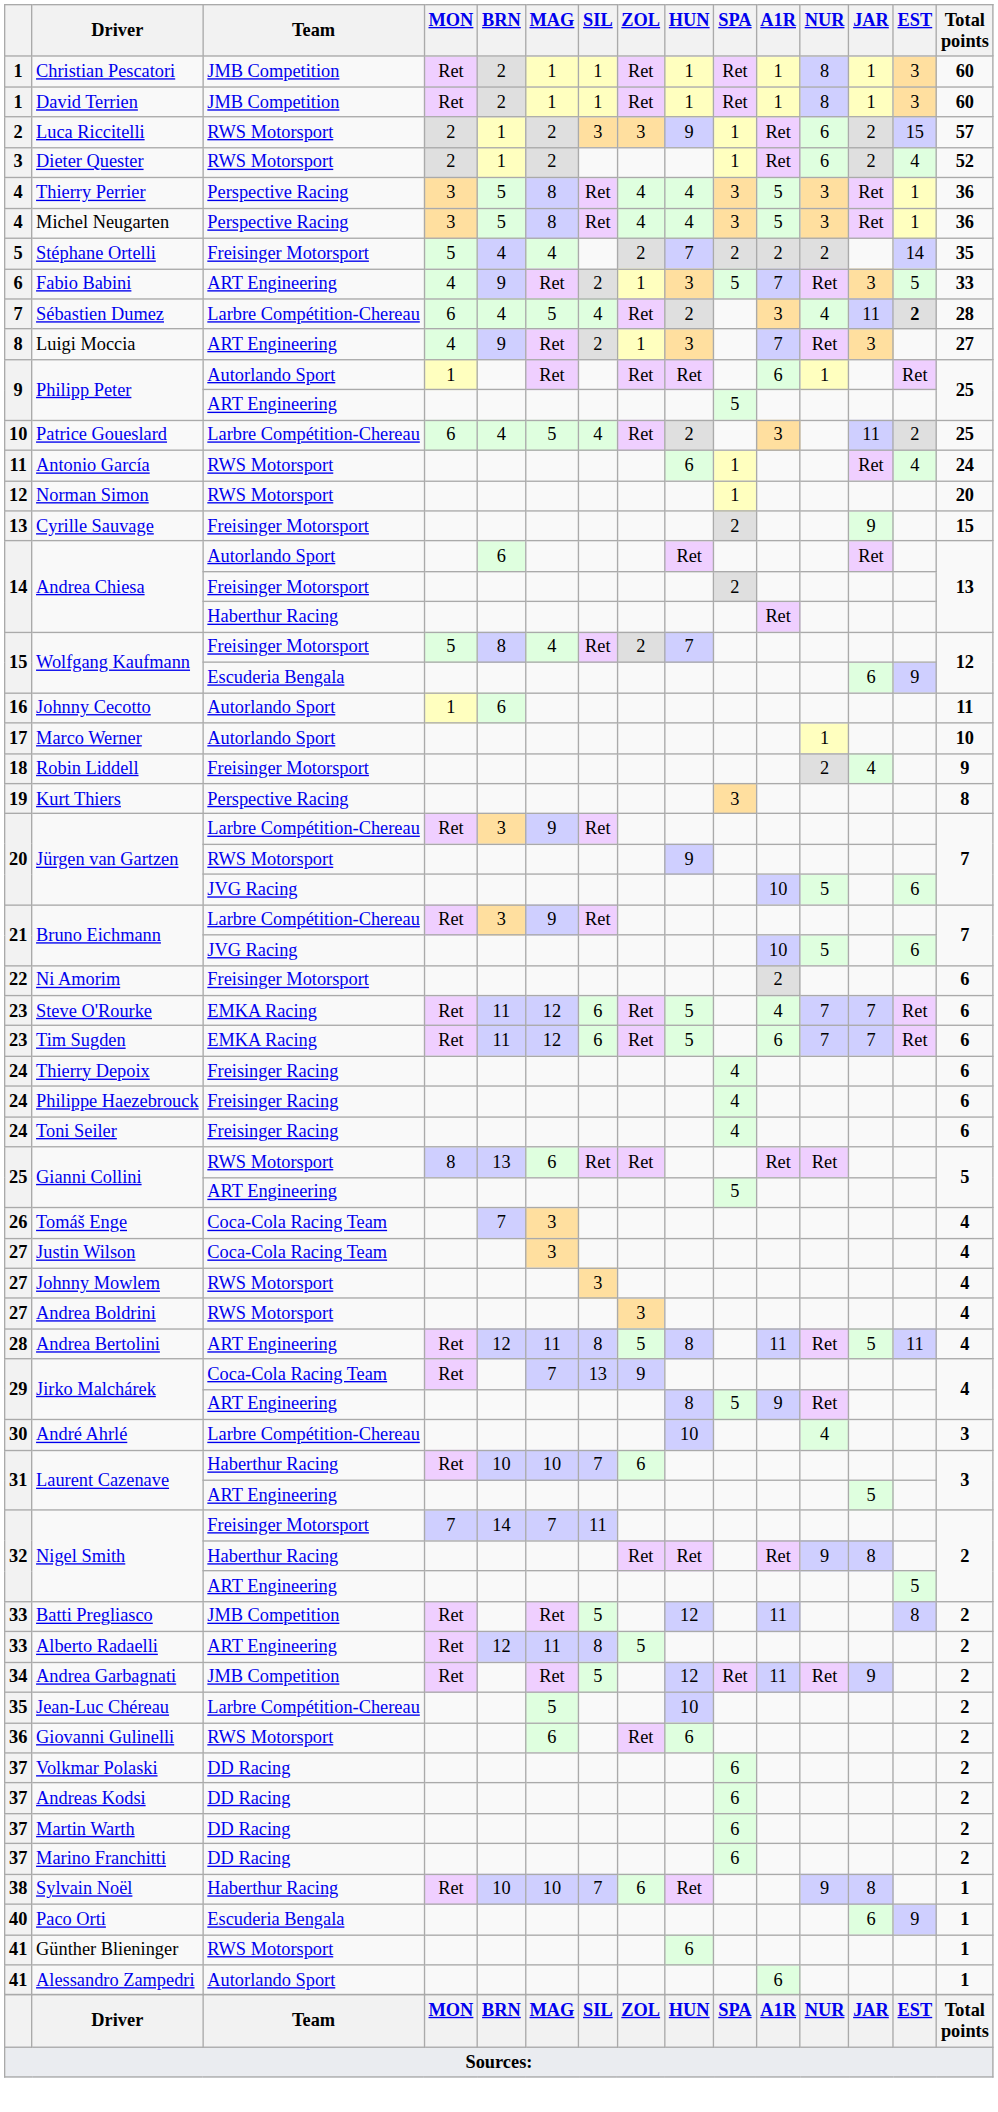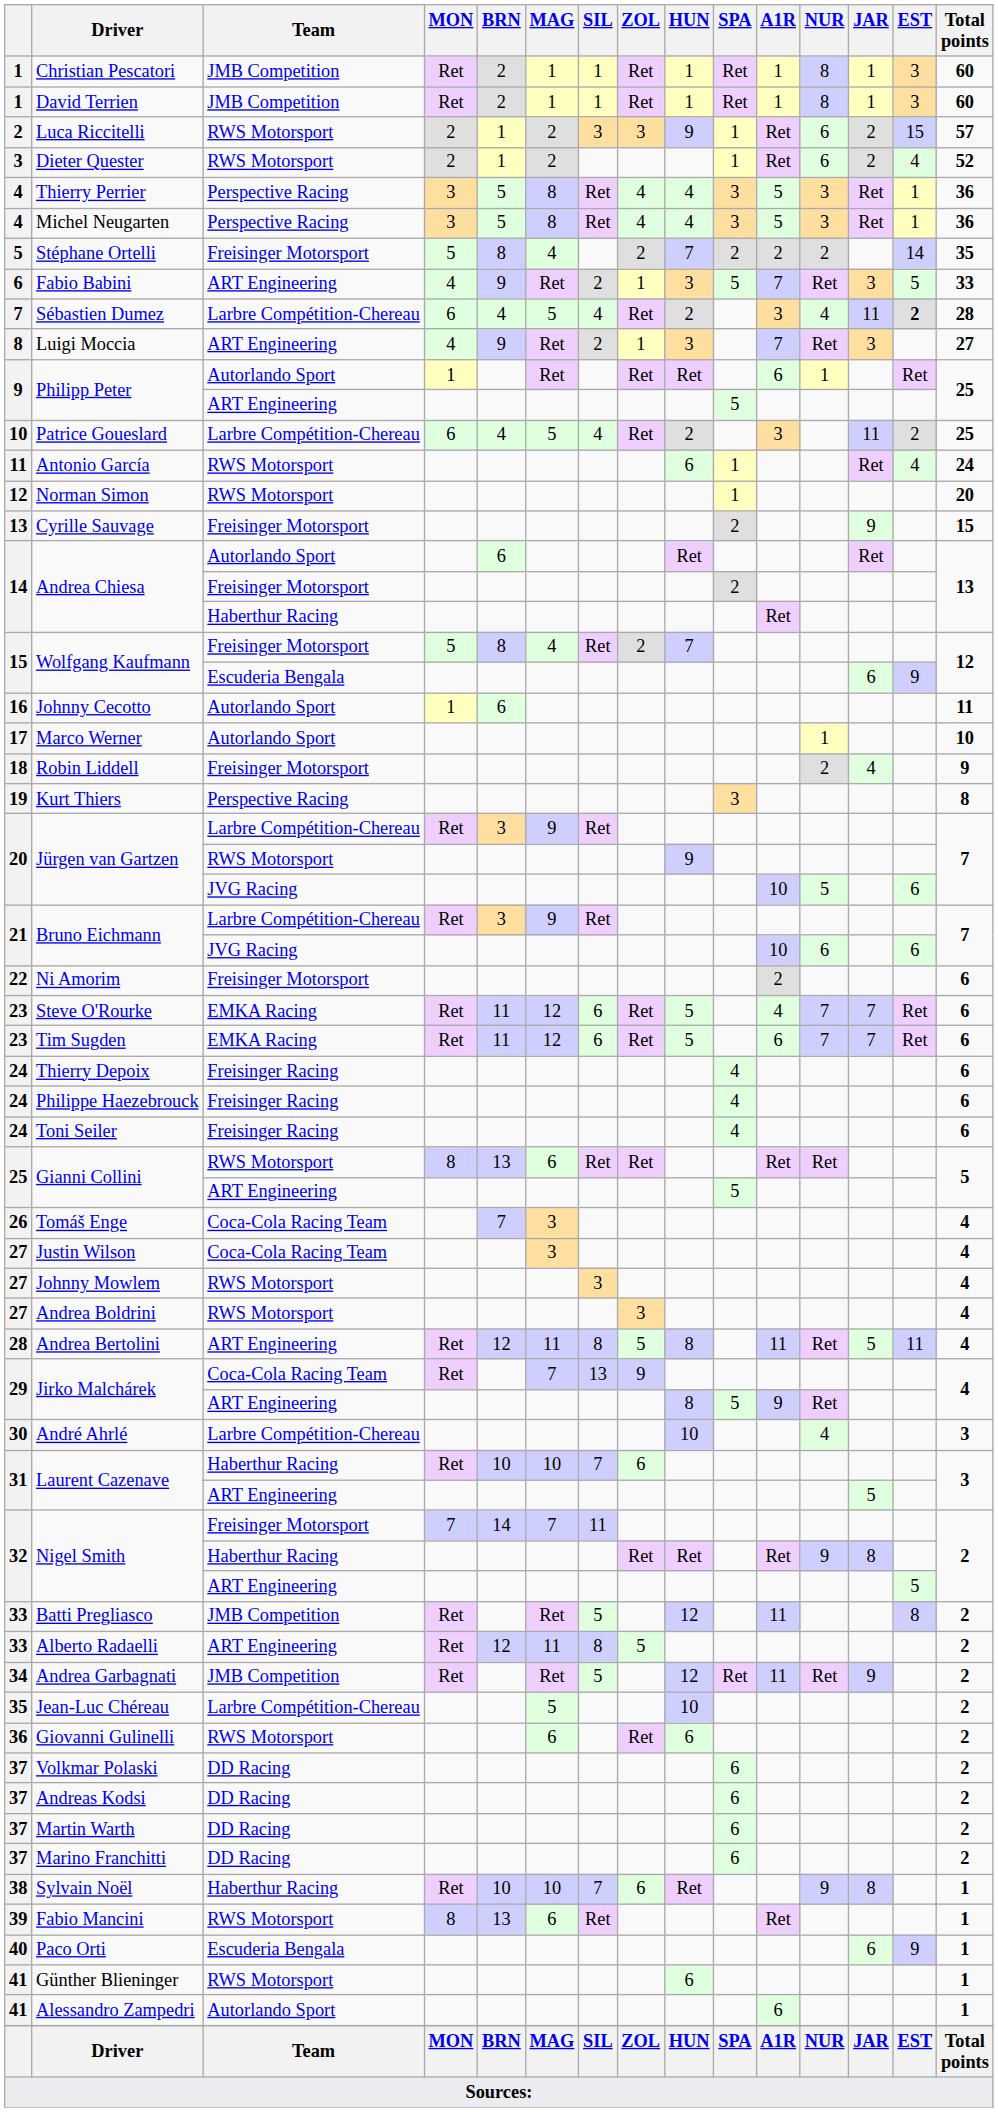Stéphane Ortelli | BRN: 4 -> 8
Bruno Eichmann / JVG Racing | NUR: 5 -> 6
+ row: 39 | Fabio Mancini | RWS Motorsport | 8 | 13 | 6 | Ret | Ret | 1
